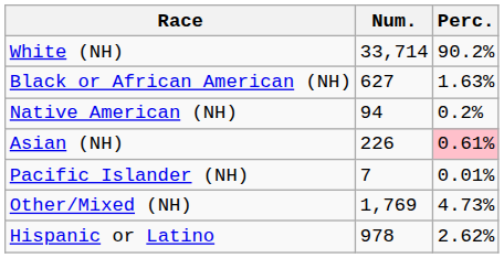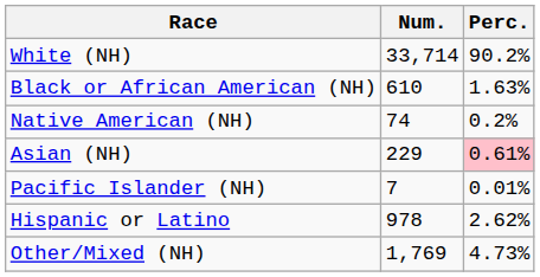Black or African American (NH) | Num.: 627 -> 610
Native American (NH) | Num.: 94 -> 74
Asian (NH) | Num.: 226 -> 229
rows swapped: Other/Mixed (NH) <-> Hispanic or Latino
